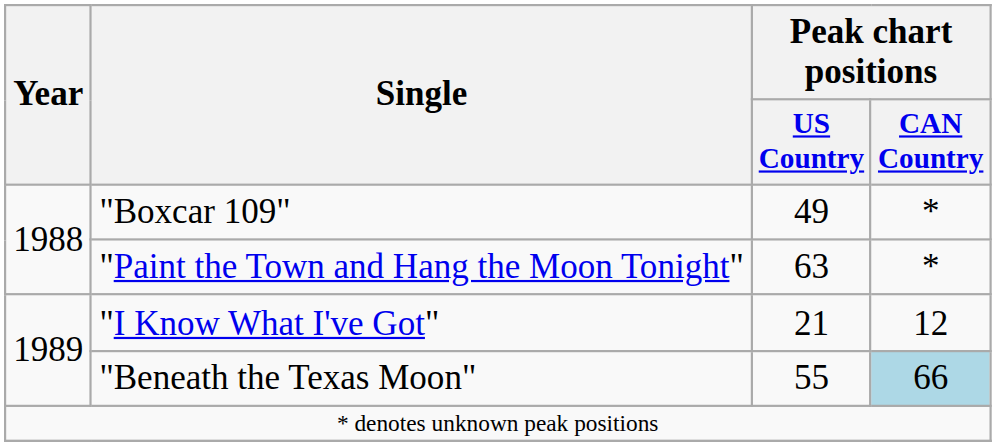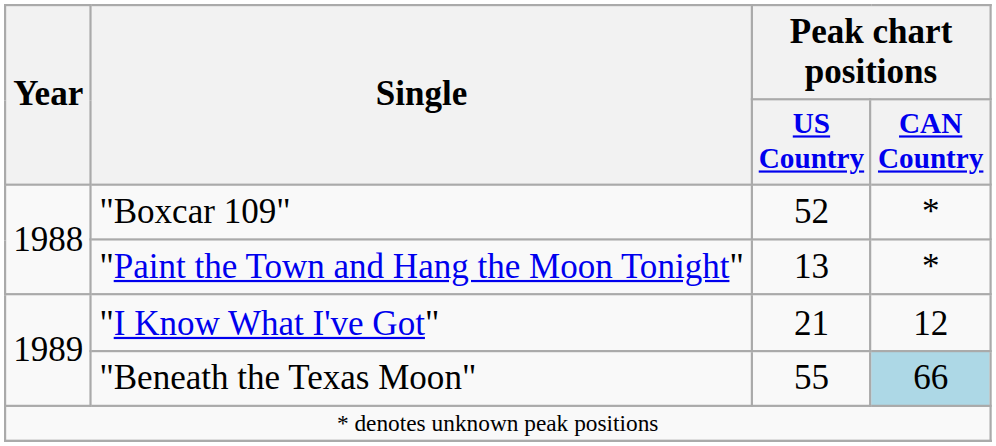"Boxcar 109" | Peak chart positions / US Country: 49 -> 52
"Paint the Town and Hang the Moon Tonight" | Peak chart positions / US Country: 63 -> 13
